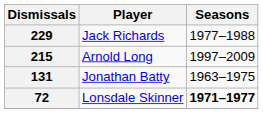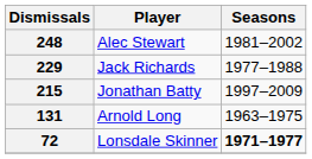+ row: 248 | Alec Stewart | 1981–2002
215 | Player: Arnold Long -> Jonathan Batty
131 | Player: Jonathan Batty -> Arnold Long
